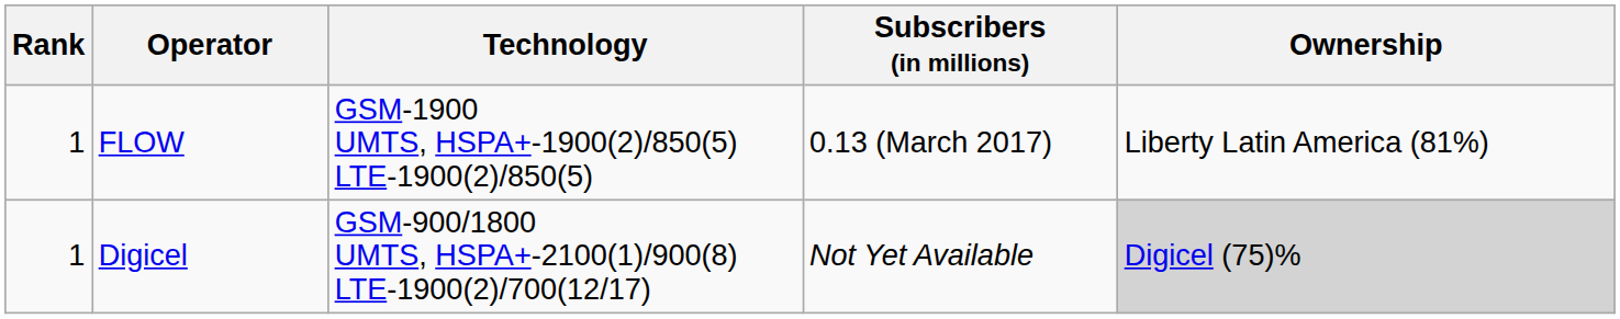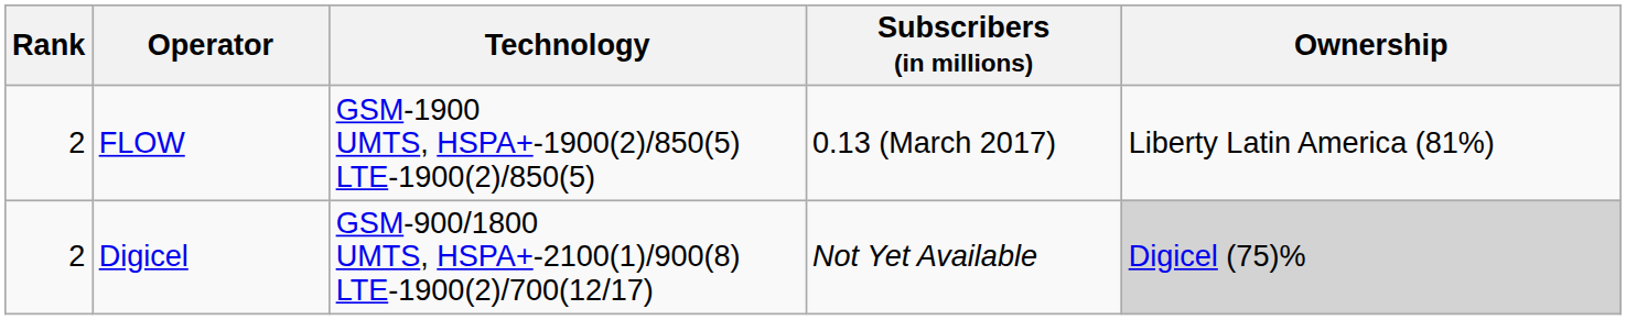FLOW | Rank: 1 -> 2
Digicel | Rank: 1 -> 2
